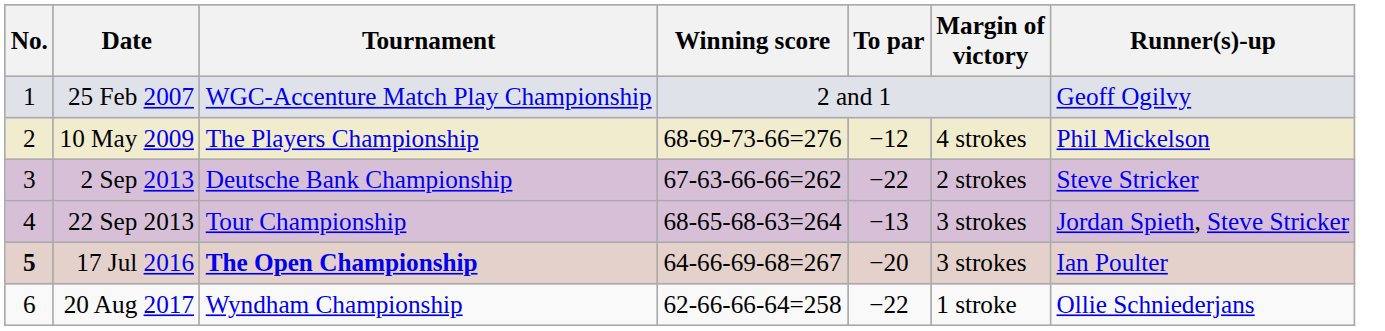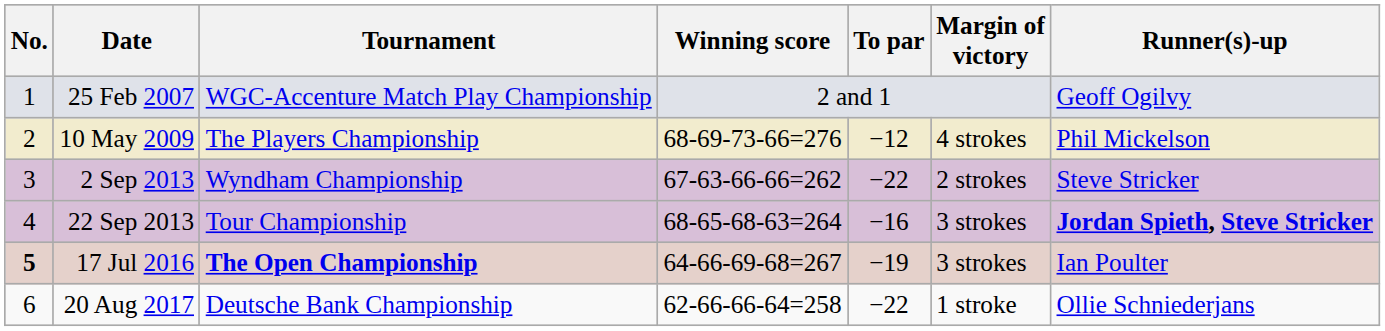2 Sep 2013 | Tournament: Deutsche Bank Championship -> Wyndham Championship
22 Sep 2013 | To par: −13 -> −16
22 Sep 2013 | Runner(s)-up: normal -> bold
17 Jul 2016 | To par: −20 -> −19
20 Aug 2017 | Tournament: Wyndham Championship -> Deutsche Bank Championship
